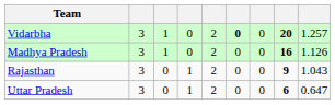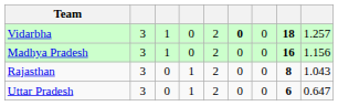Vidarbha | column 8: 20 -> 18
Madhya Pradesh | column 9: 1.126 -> 1.156
Rajasthan | column 8: 9 -> 8
